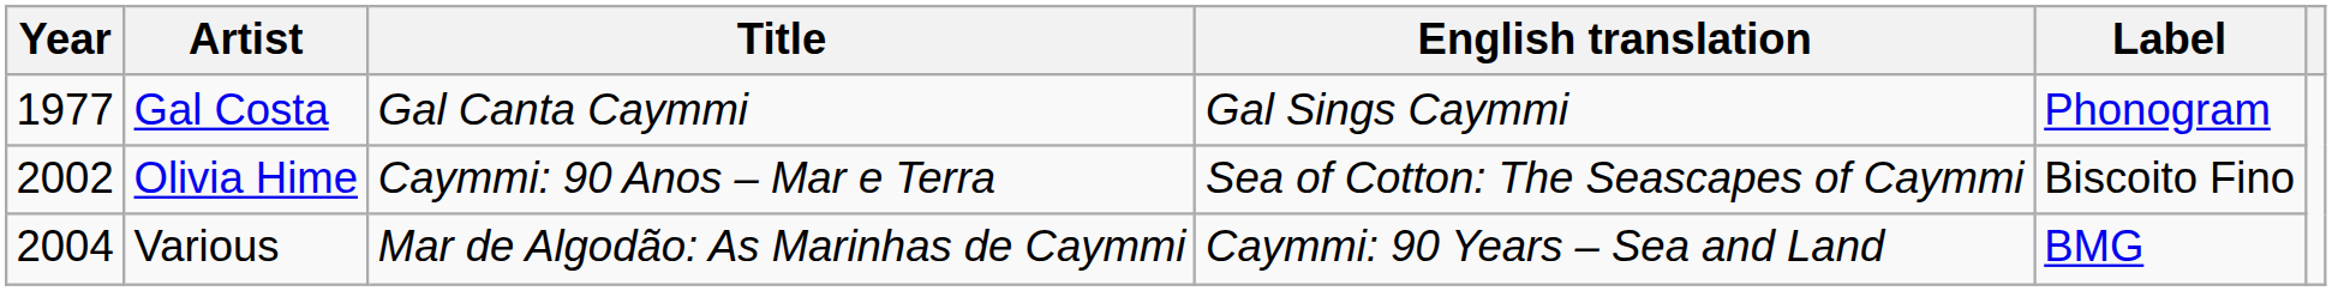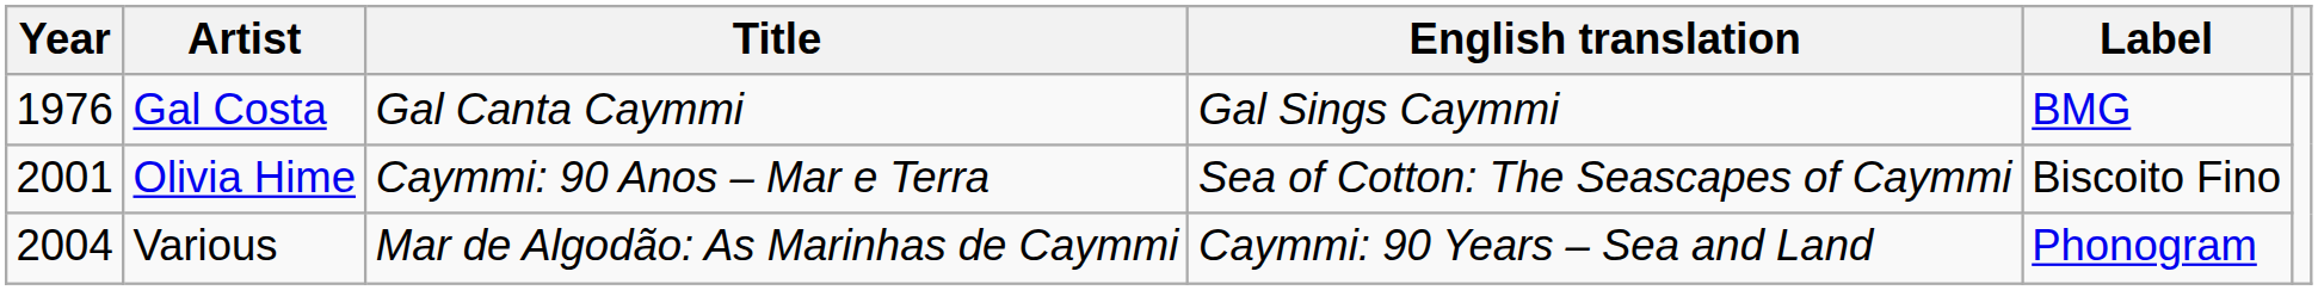Gal Costa | Year: 1977 -> 1976
Gal Costa | Label: Phonogram -> BMG
Olivia Hime | Year: 2002 -> 2001
Various | Label: BMG -> Phonogram
